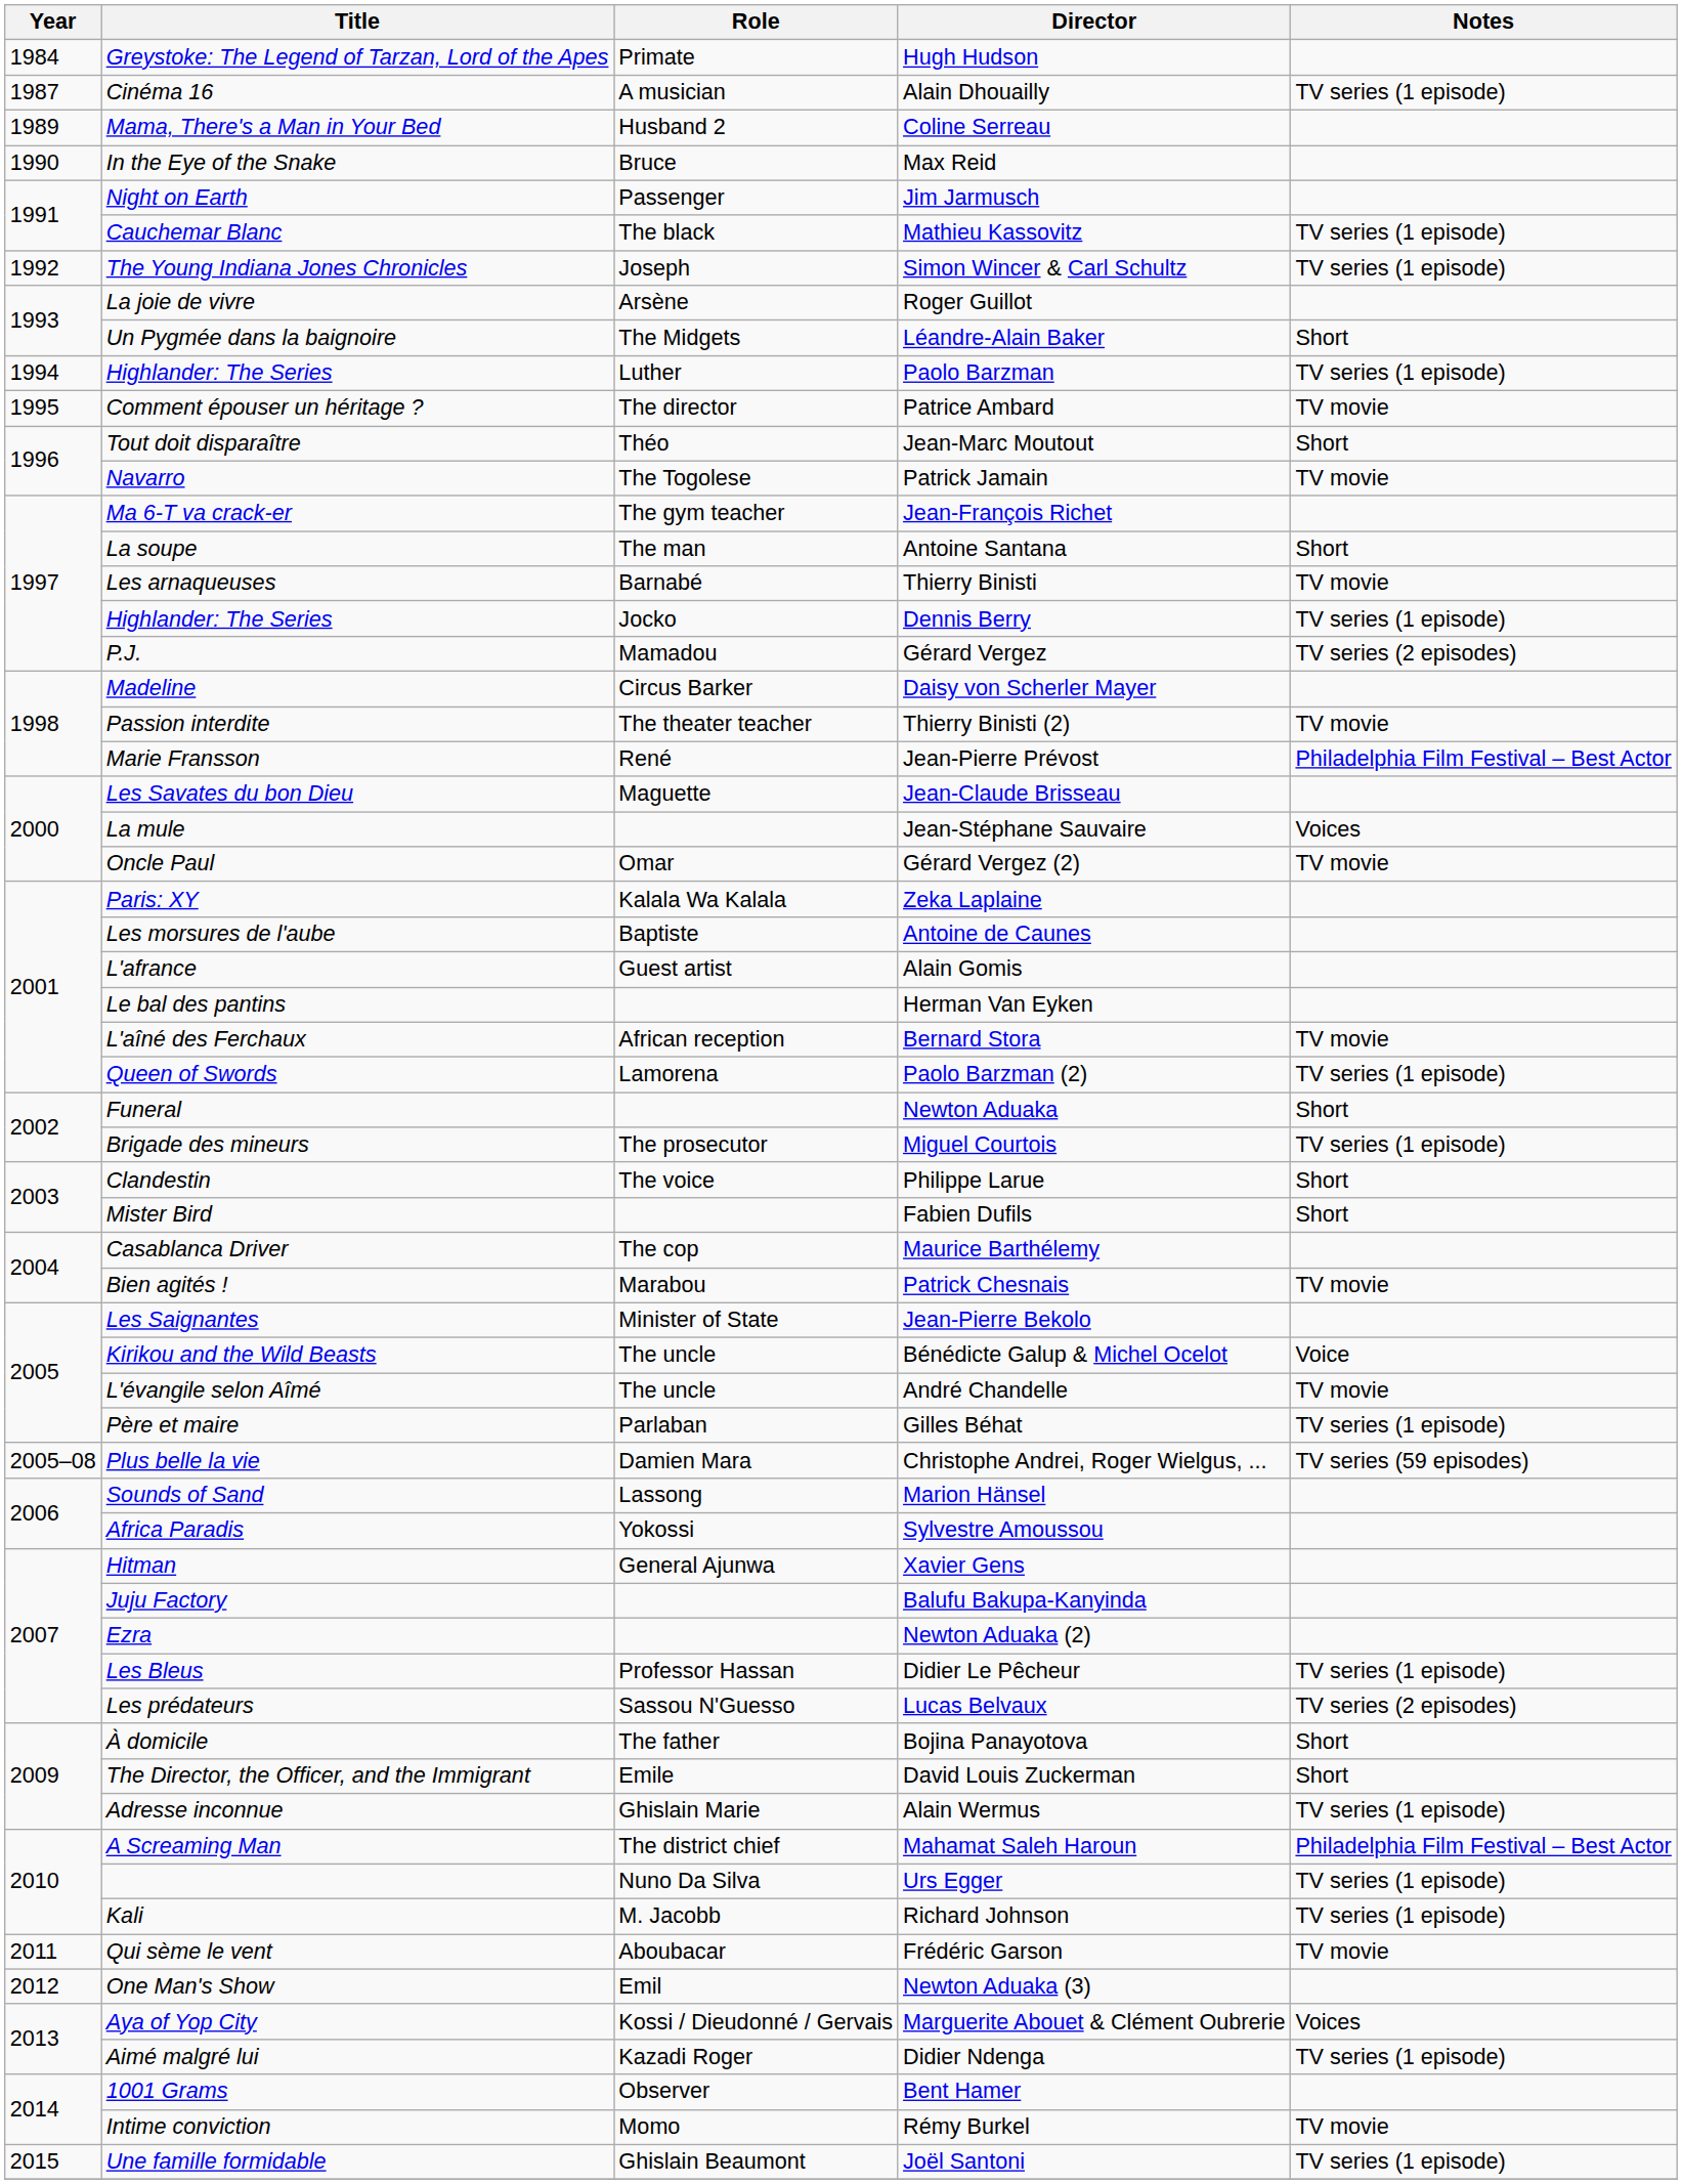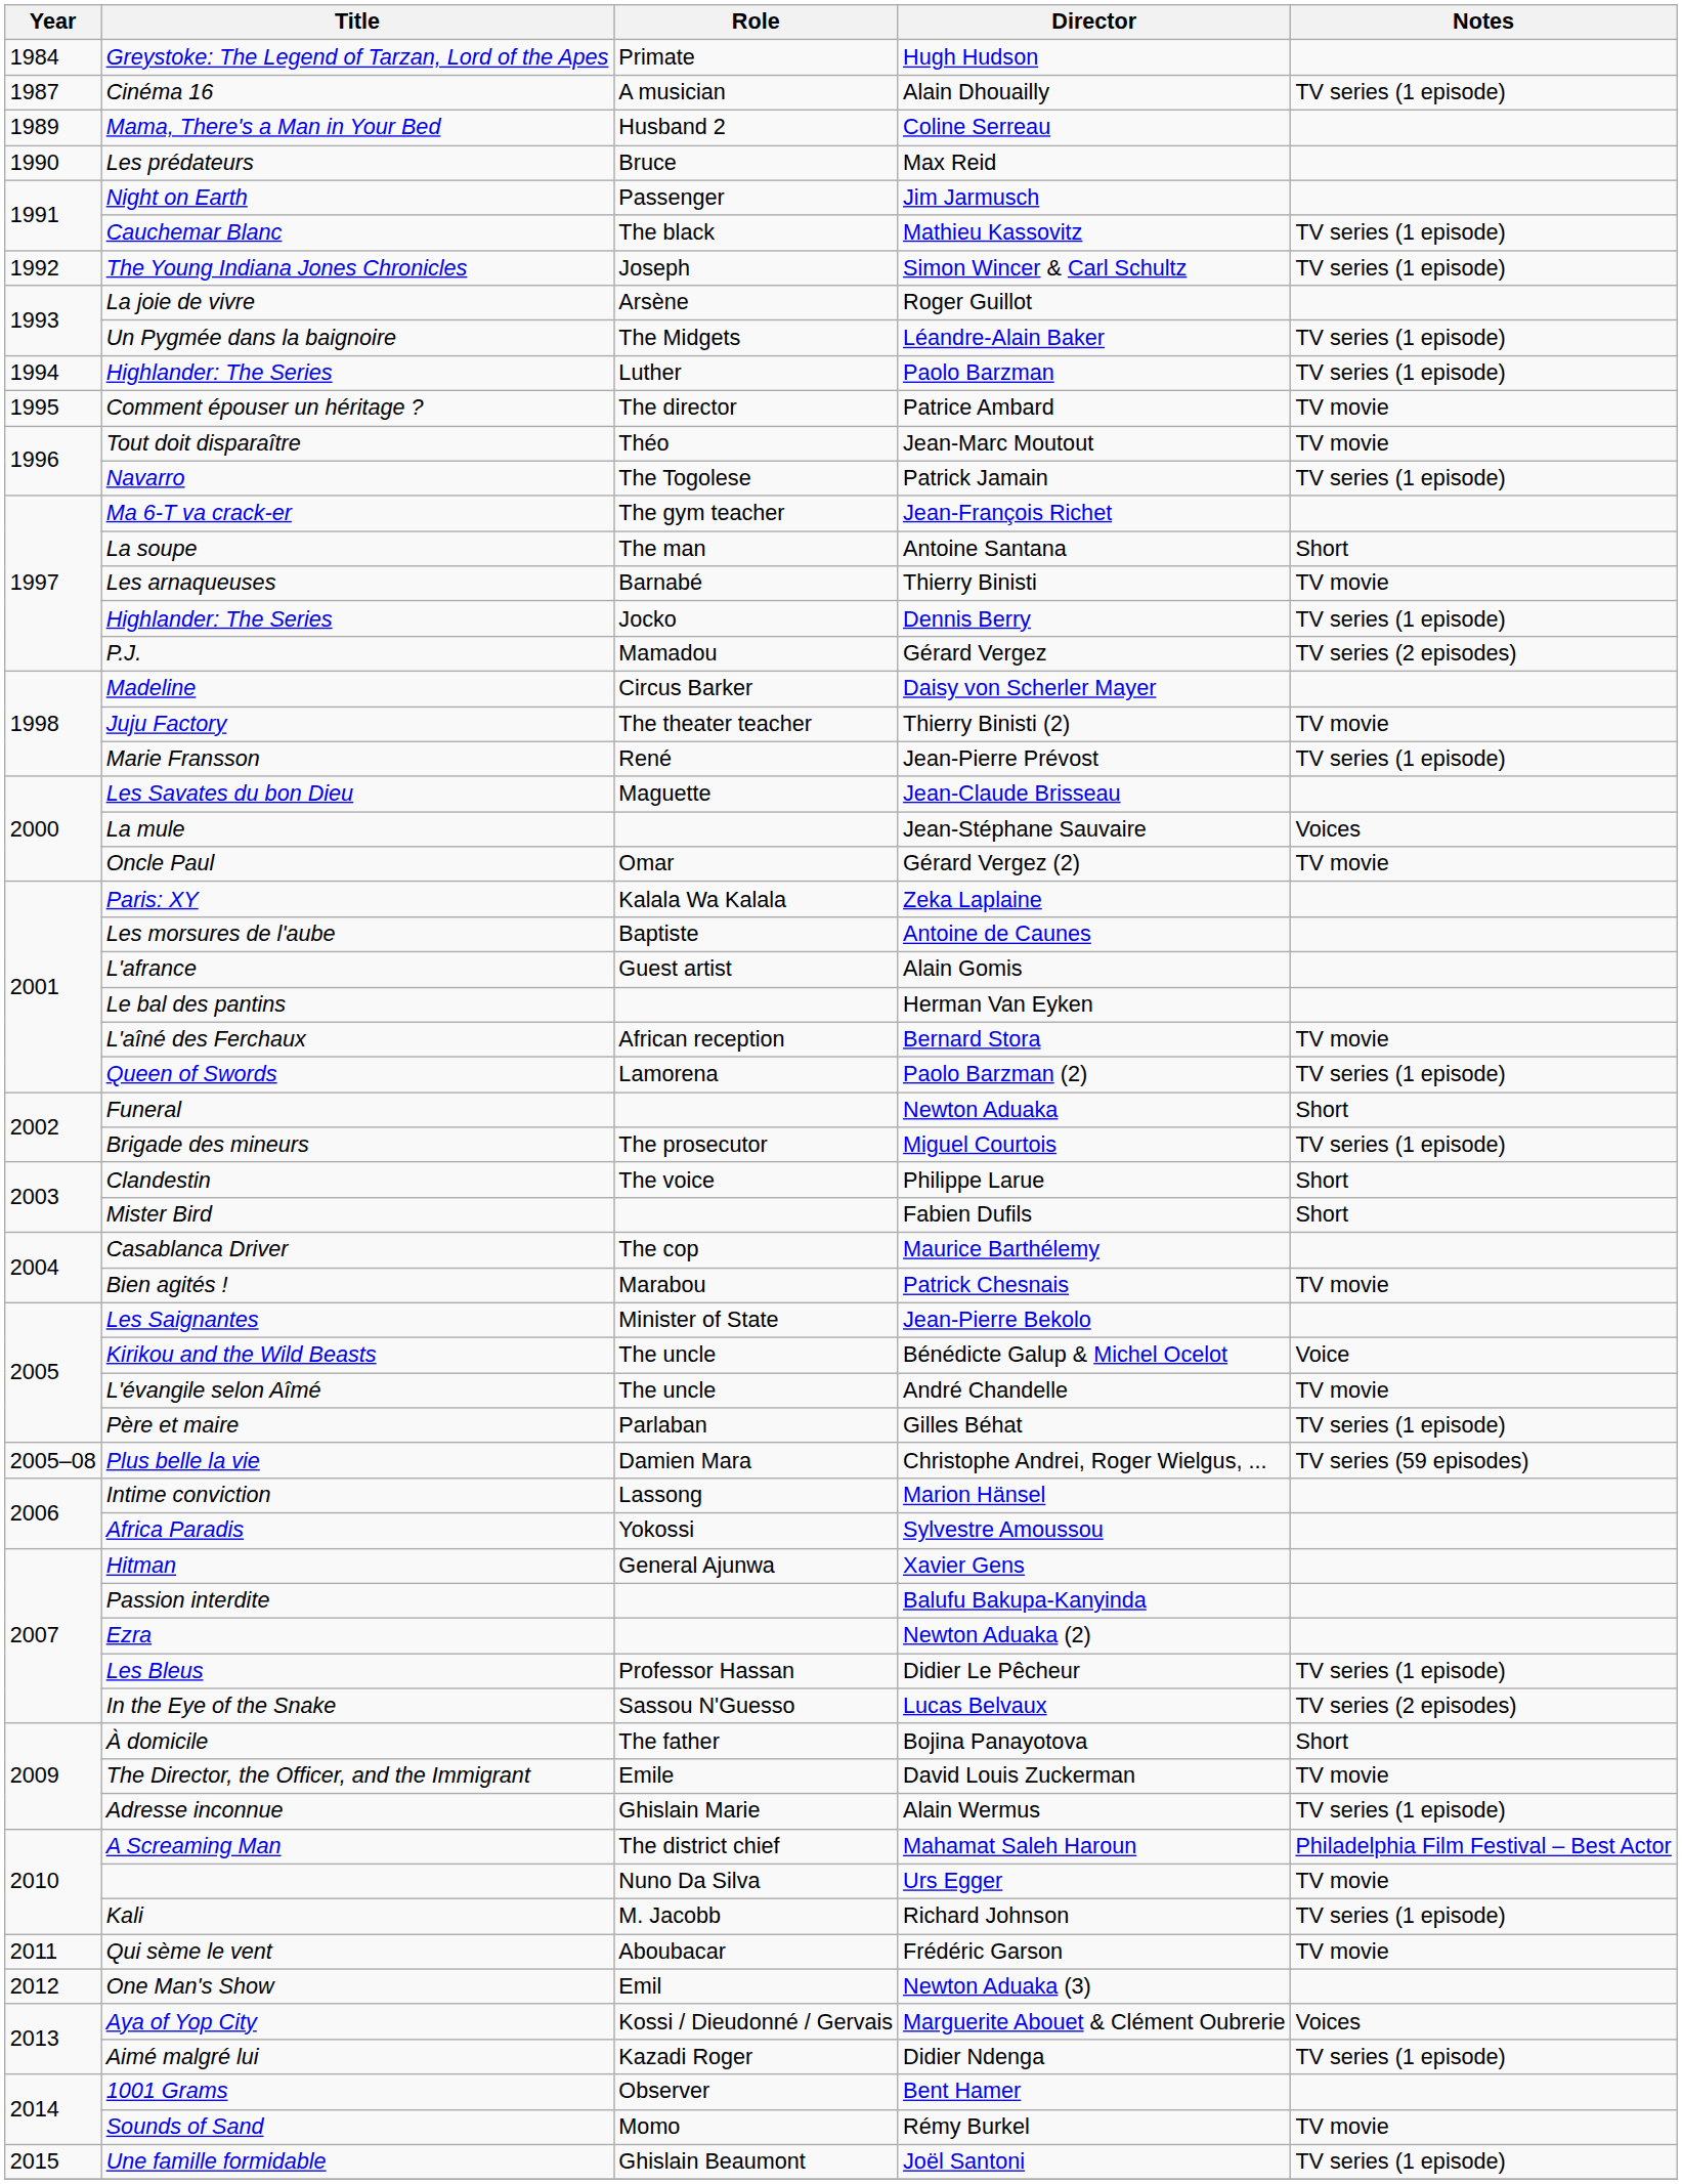Max Reid | Title: In the Eye of the Snake -> Les prédateurs
Léandre-Alain Baker | Notes: Short -> TV series (1 episode)
Jean-Marc Moutout | Notes: Short -> TV movie
Patrick Jamain | Notes: TV movie -> TV series (1 episode)
Thierry Binisti (2) | Title: Passion interdite -> Juju Factory
Jean-Pierre Prévost | Notes: Philadelphia Film Festival – Best Actor -> TV series (1 episode)
Marion Hänsel | Title: Sounds of Sand -> Intime conviction
Balufu Bakupa-Kanyinda | Title: Juju Factory -> Passion interdite
Lucas Belvaux | Title: Les prédateurs -> In the Eye of the Snake
David Louis Zuckerman | Notes: Short -> TV movie
Urs Egger | Notes: TV series (1 episode) -> TV movie
Rémy Burkel | Title: Intime conviction -> Sounds of Sand
